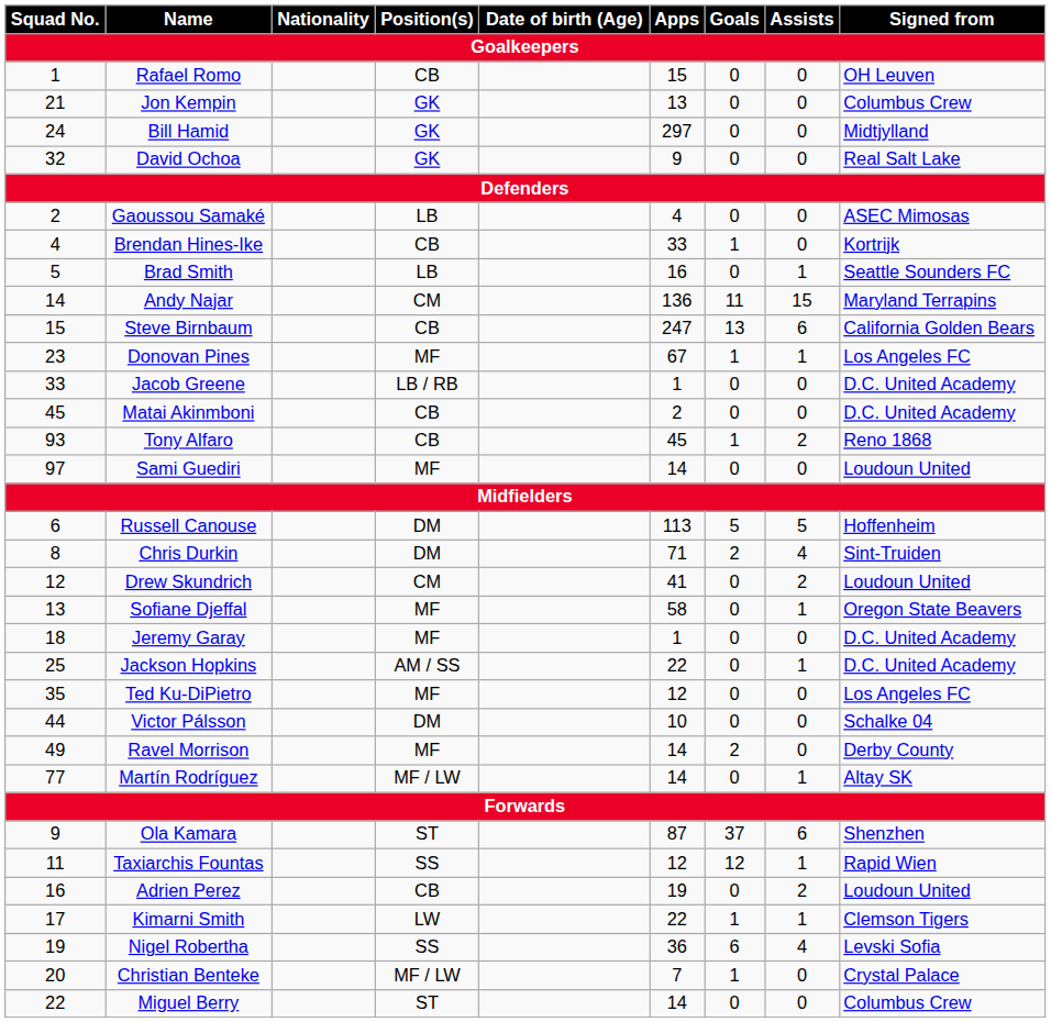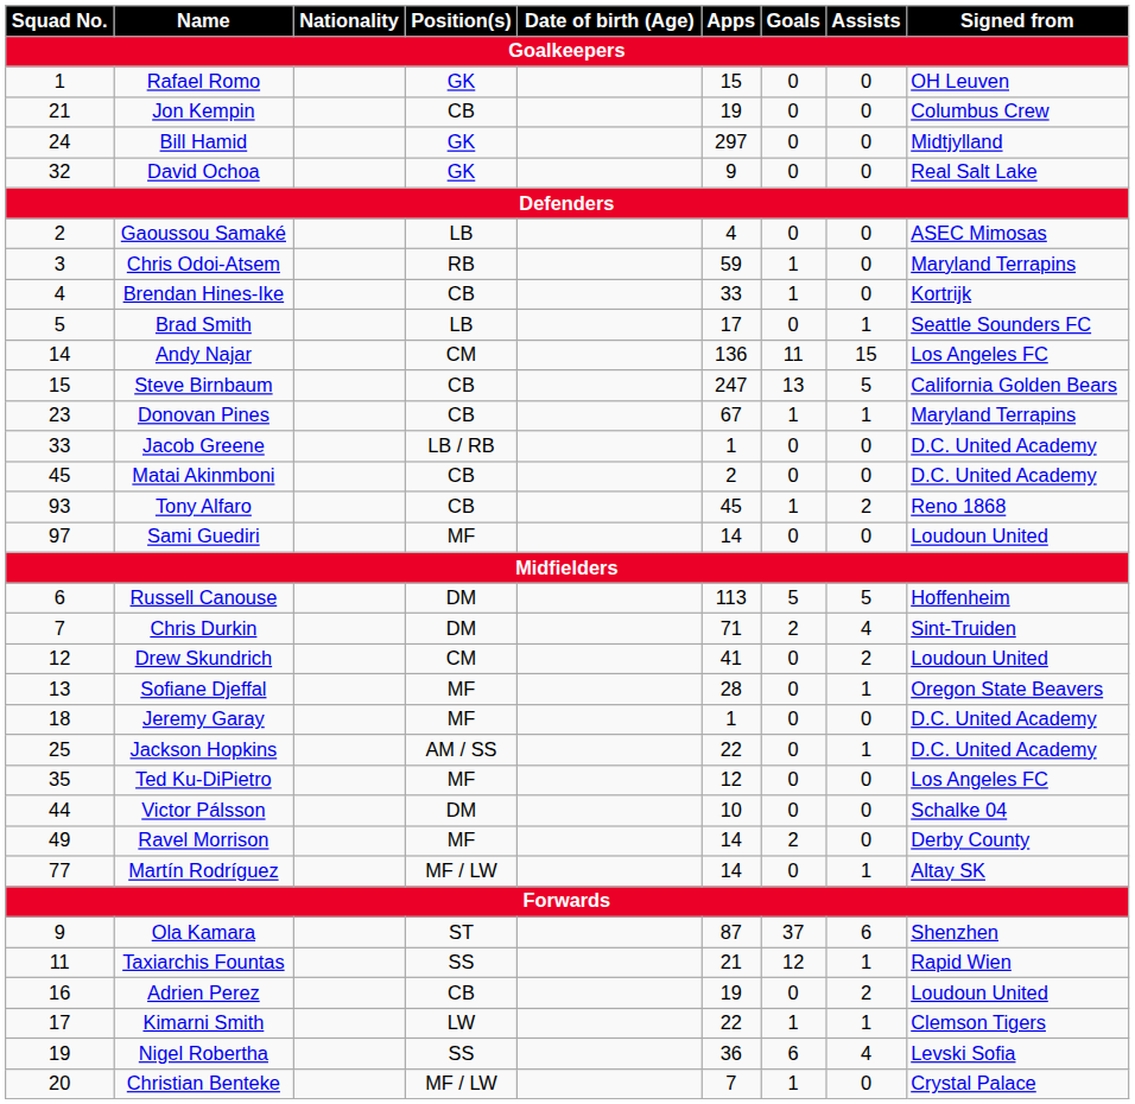Rafael Romo | Position(s): CB -> GK
Jon Kempin | Position(s): GK -> CB
Jon Kempin | Apps: 13 -> 19
+ row: 3 | Chris Odoi-Atsem | RB | 59 | 1 | 0 | Maryland Terrapins
Brad Smith | Apps: 16 -> 17
Andy Najar | Signed from: Maryland Terrapins -> Los Angeles FC
Steve Birnbaum | Assists: 6 -> 5
Donovan Pines | Position(s): MF -> CB
Donovan Pines | Signed from: Los Angeles FC -> Maryland Terrapins
Chris Durkin | Squad No.: 8 -> 7
Sofiane Djeffal | Apps: 58 -> 28
Taxiarchis Fountas | Apps: 12 -> 21
- row: 22 | Miguel Berry | ST | 14 | 0 | 0 | Columbus Crew
